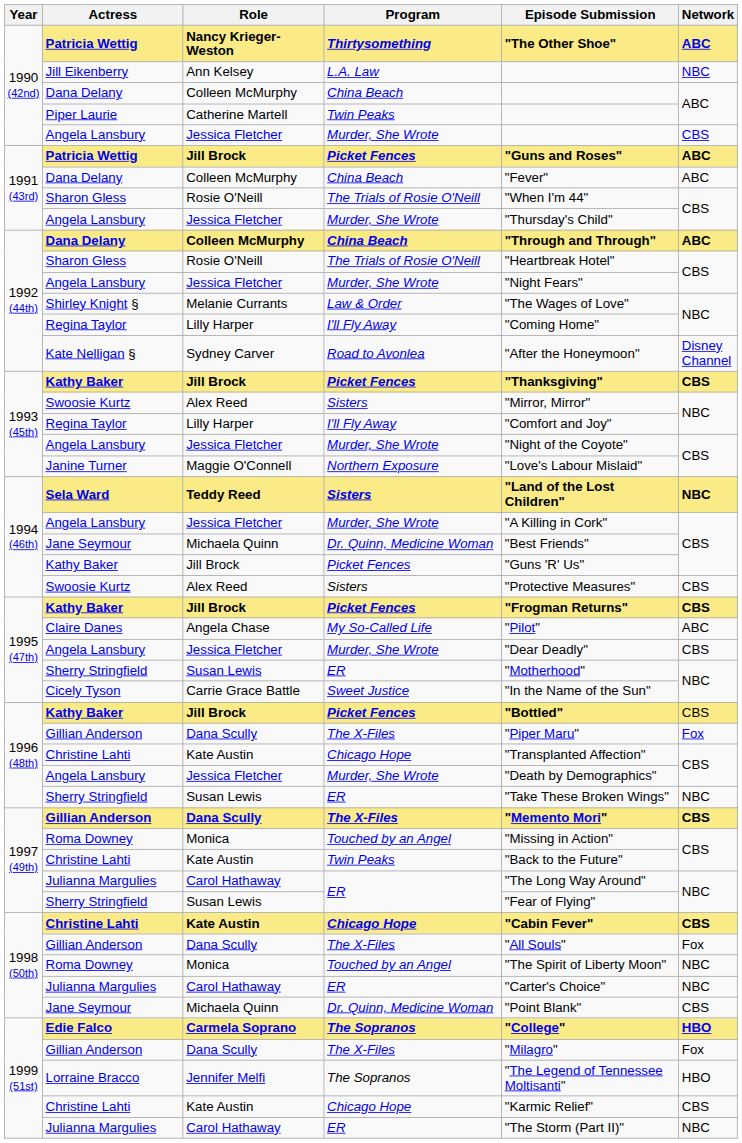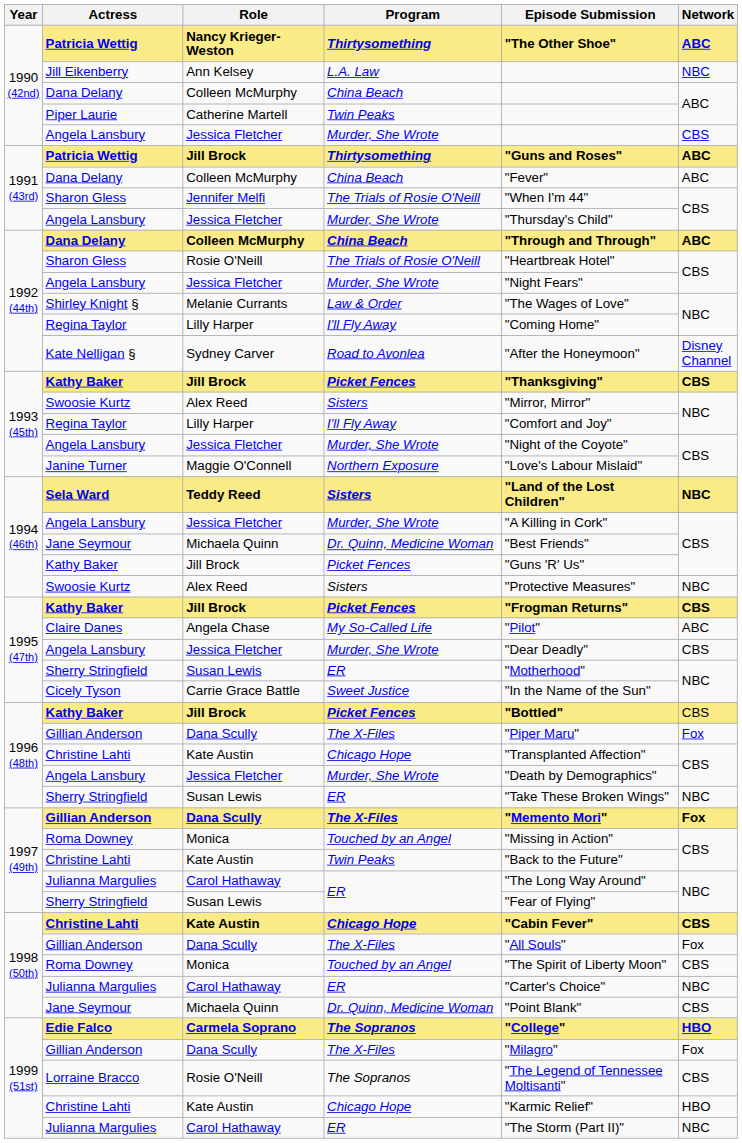1991 (43rd) / Patricia Wettig | Program: Picket Fences -> Thirtysomething
1991 (43rd) / Sharon Gless | Role: Rosie O'Neill -> Jennifer Melfi
1994 (46th) / Swoosie Kurtz | Network: CBS -> NBC
1997 (49th) / Gillian Anderson | Network: CBS -> Fox
1998 (50th) / Roma Downey | Network: NBC -> CBS
Lorraine Bracco | Role: Jennifer Melfi -> Rosie O'Neill
Lorraine Bracco | Network: HBO -> CBS
1999 (51st) / Christine Lahti | Network: CBS -> HBO
